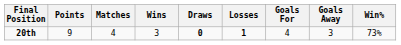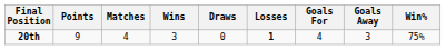20th | Draws: bold -> normal
20th | Win%: 73% -> 75%
